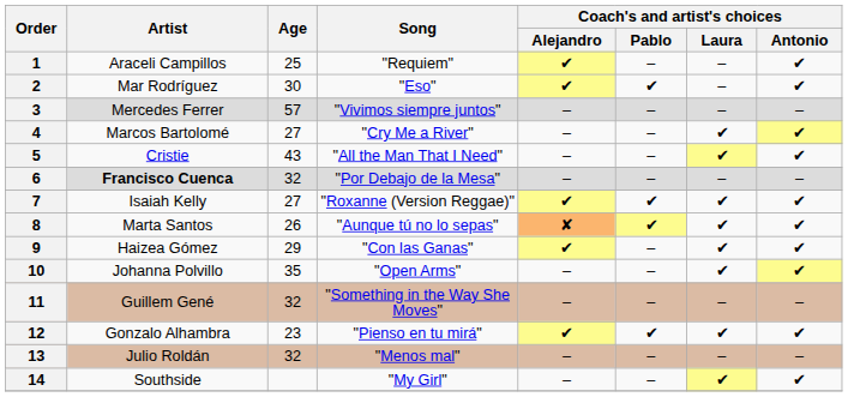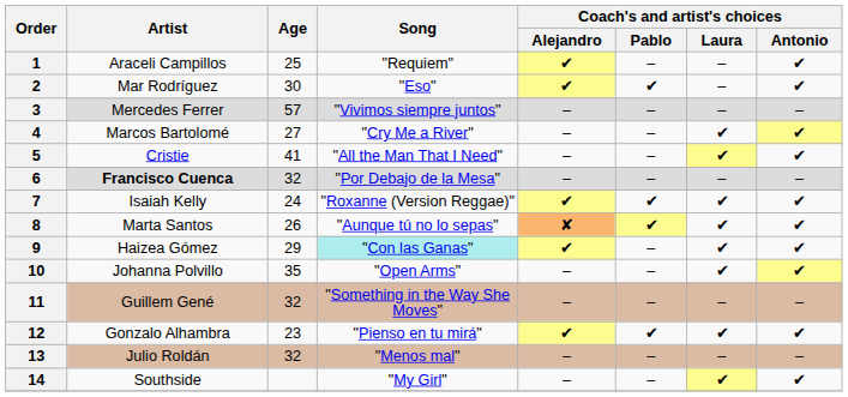5 | Age: 43 -> 41
7 | Age: 27 -> 24
9 | Song: no background -> paleturquoise background
